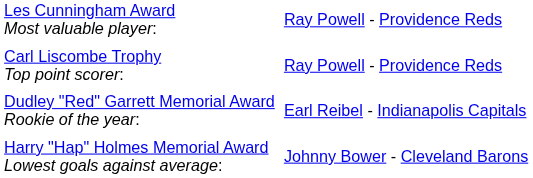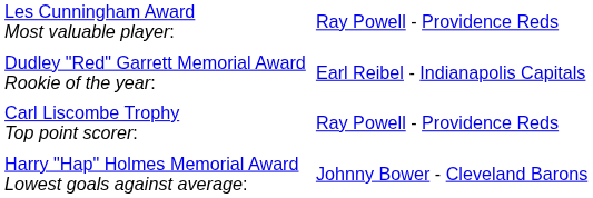rows swapped: Carl Liscombe Trophy Top point scorer: <-> Dudley "Red" Garrett Memorial Award Rookie of the year:
